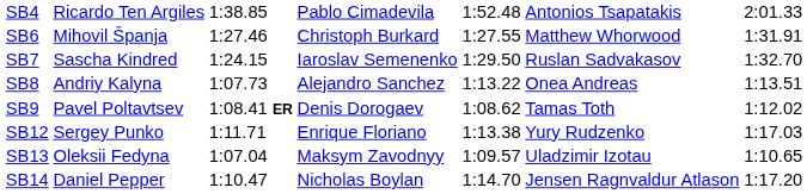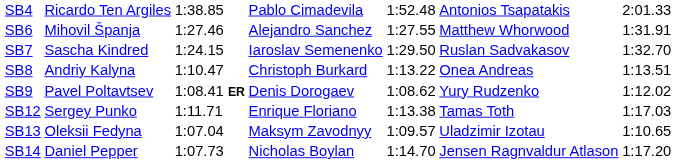SB6 | column 4: Christoph Burkard -> Alejandro Sanchez
SB8 | column 3: 1:07.73 -> 1:10.47
SB8 | column 4: Alejandro Sanchez -> Christoph Burkard
SB9 | column 6: Tamas Toth -> Yury Rudzenko
SB12 | column 6: Yury Rudzenko -> Tamas Toth
SB14 | column 3: 1:10.47 -> 1:07.73
